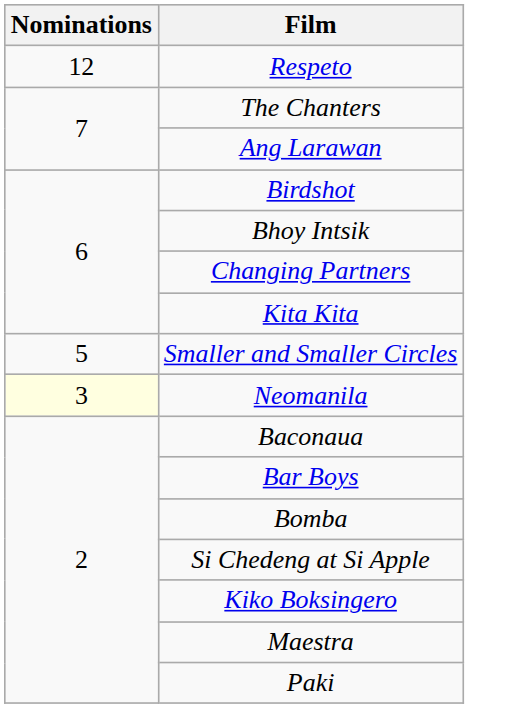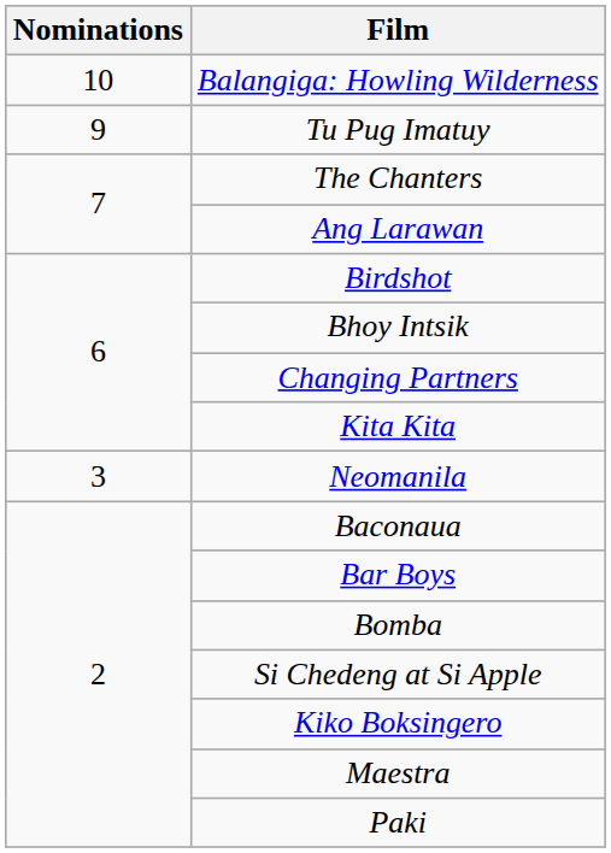- row: 12 | Respeto
+ row: 10 | Balangiga: Howling Wilderness
+ row: 9 | Tu Pug Imatuy
- row: 5 | Smaller and Smaller Circles
Neomanila | Nominations: lightyellow background -> no background
